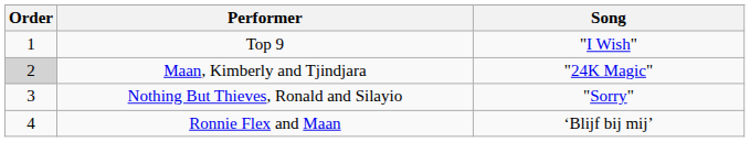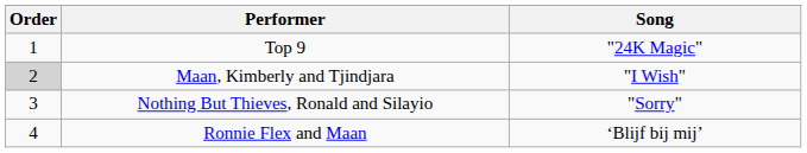Top 9 | Song: "I Wish" -> "24K Magic"
Maan, Kimberly and Tjindjara | Song: "24K Magic" -> "I Wish"
